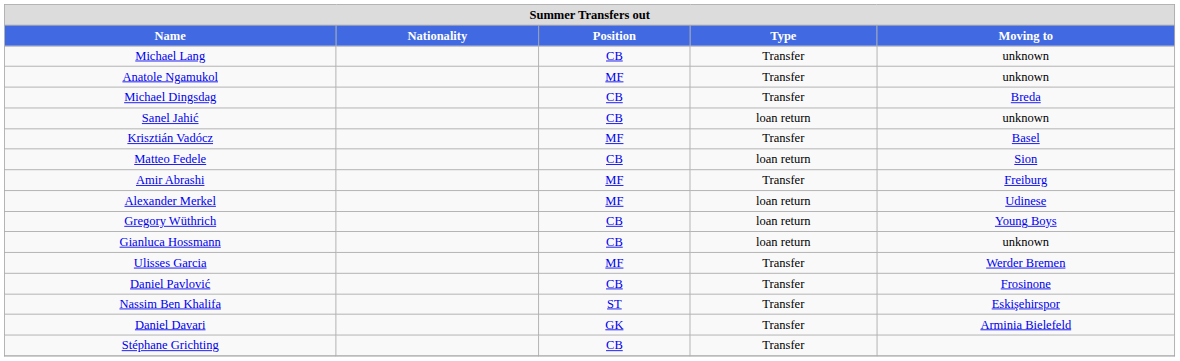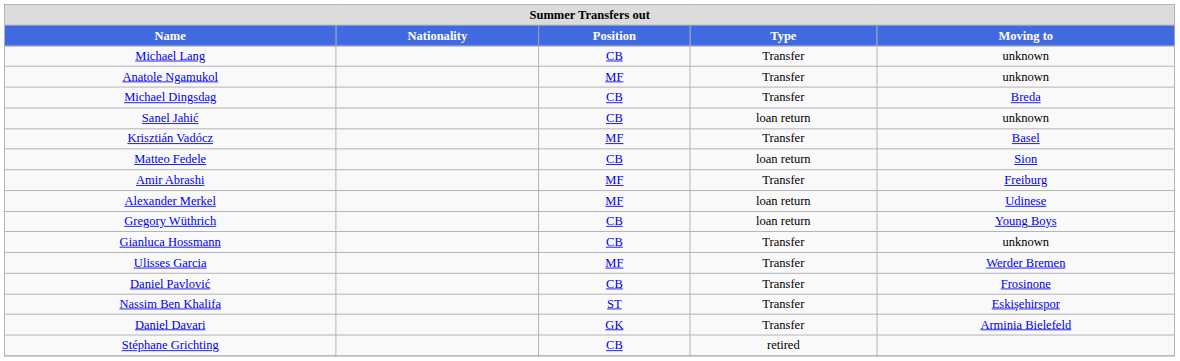Gianluca Hossmann | Type: loan return -> Transfer
Stéphane Grichting | Type: Transfer -> retired
